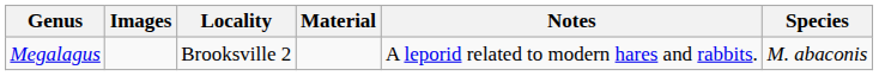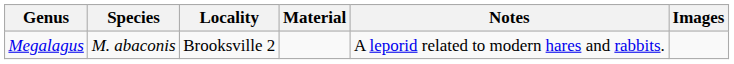columns swapped: Species <-> Images
